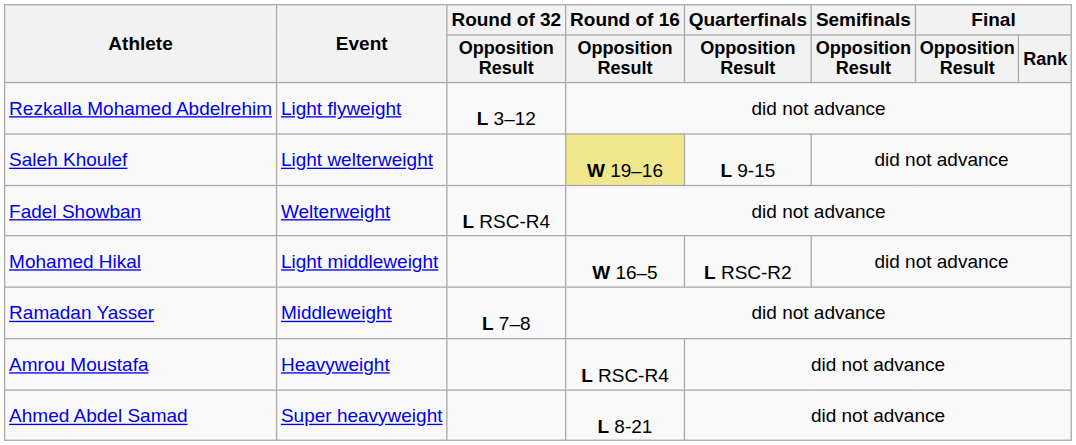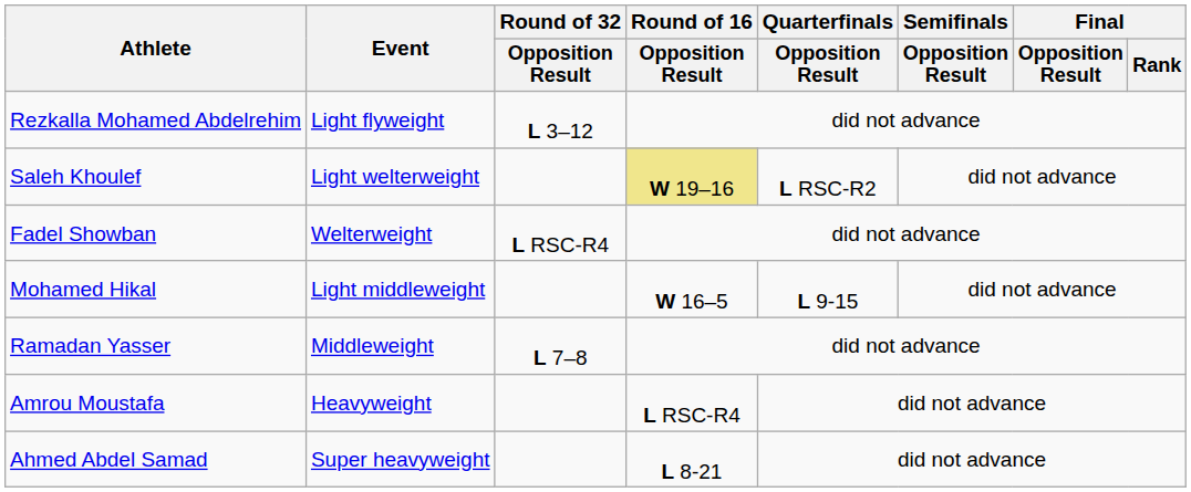Saleh Khoulef | Quarterfinals / Opposition Result: L 9-15 -> L RSC-R2
Mohamed Hikal | Quarterfinals / Opposition Result: L RSC-R2 -> L 9-15
